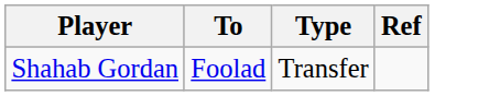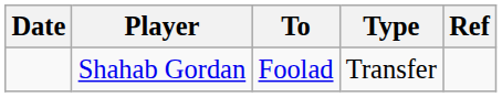+ column: Date
